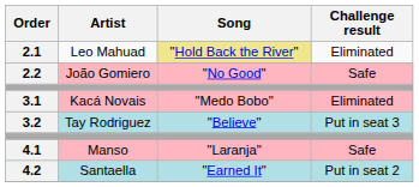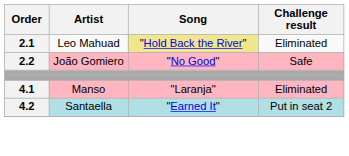- row: 3.1 | Kacá Novais | "Medo Bobo" | Eliminated
- row: 3.2 | Tay Rodriguez | "Believe" | Put in seat 3
4.1 | Challenge result: Safe -> Eliminated
